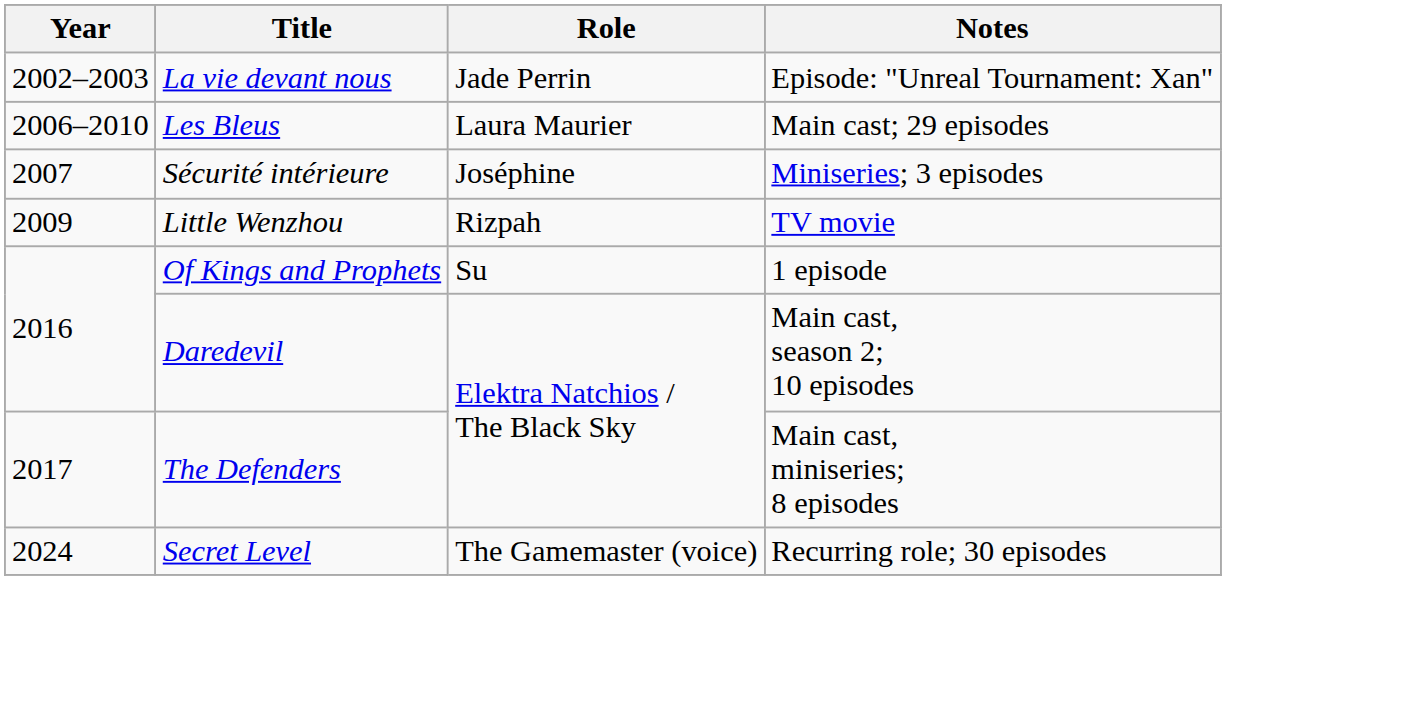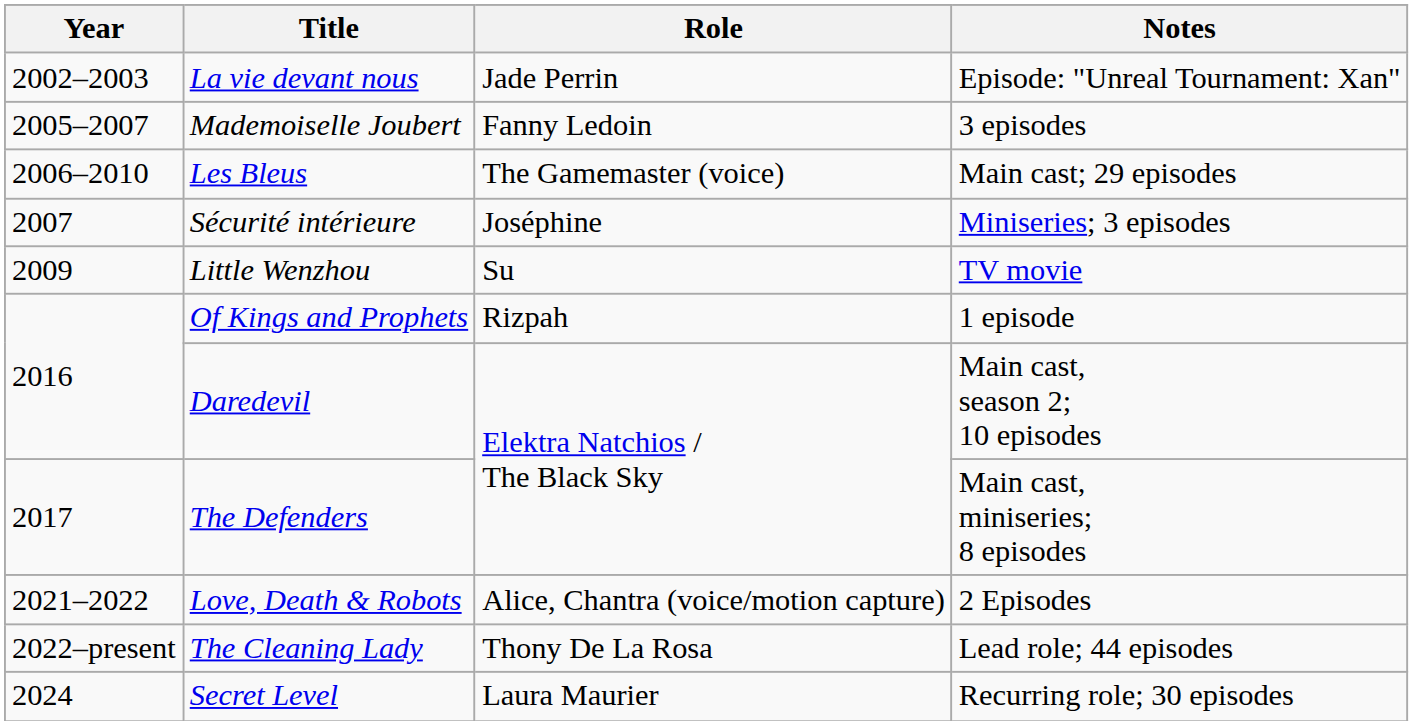+ row: 2005–2007 | Mademoiselle Joubert | Fanny Ledoin | 3 episodes
Les Bleus | Role: Laura Maurier -> The Gamemaster (voice)
Little Wenzhou | Role: Rizpah -> Su
Of Kings and Prophets | Role: Su -> Rizpah
+ row: 2021–2022 | Love, Death & Robots | Alice, Chantra (voice/motion capture) | 2 Episodes
+ row: 2022–present | The Cleaning Lady | Thony De La Rosa | Lead role; 44 episodes
Secret Level | Role: The Gamemaster (voice) -> Laura Maurier
